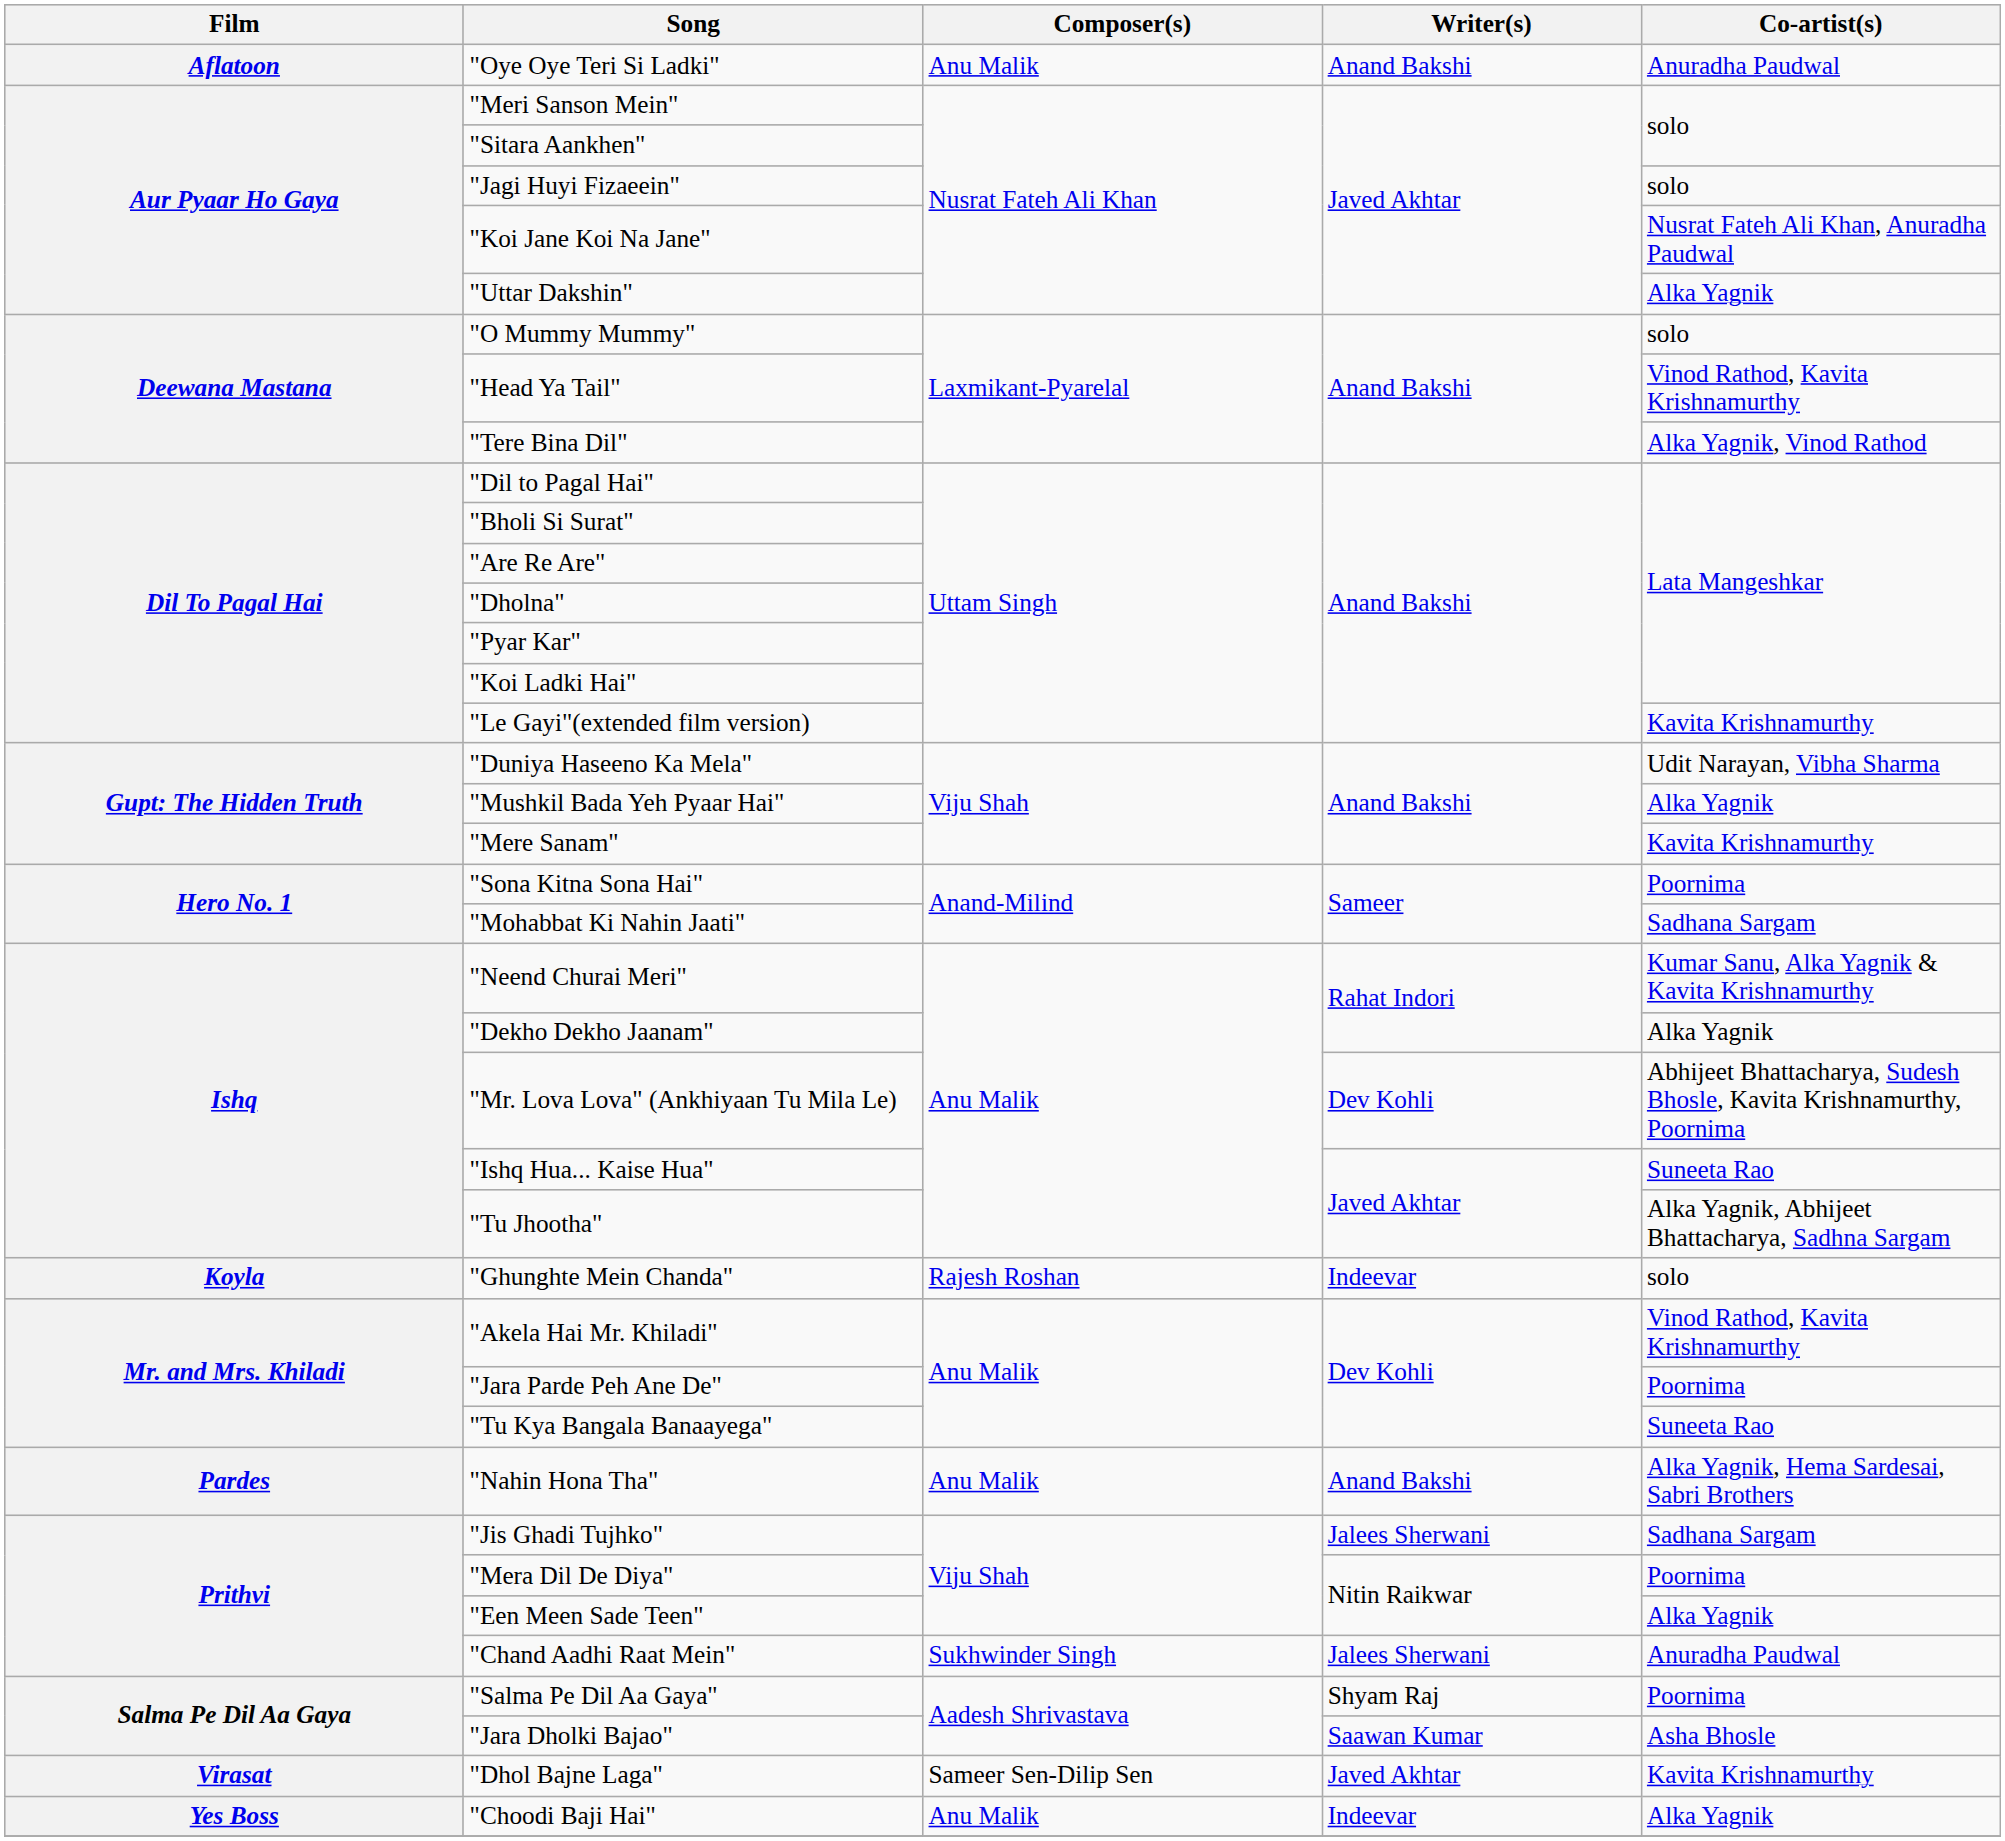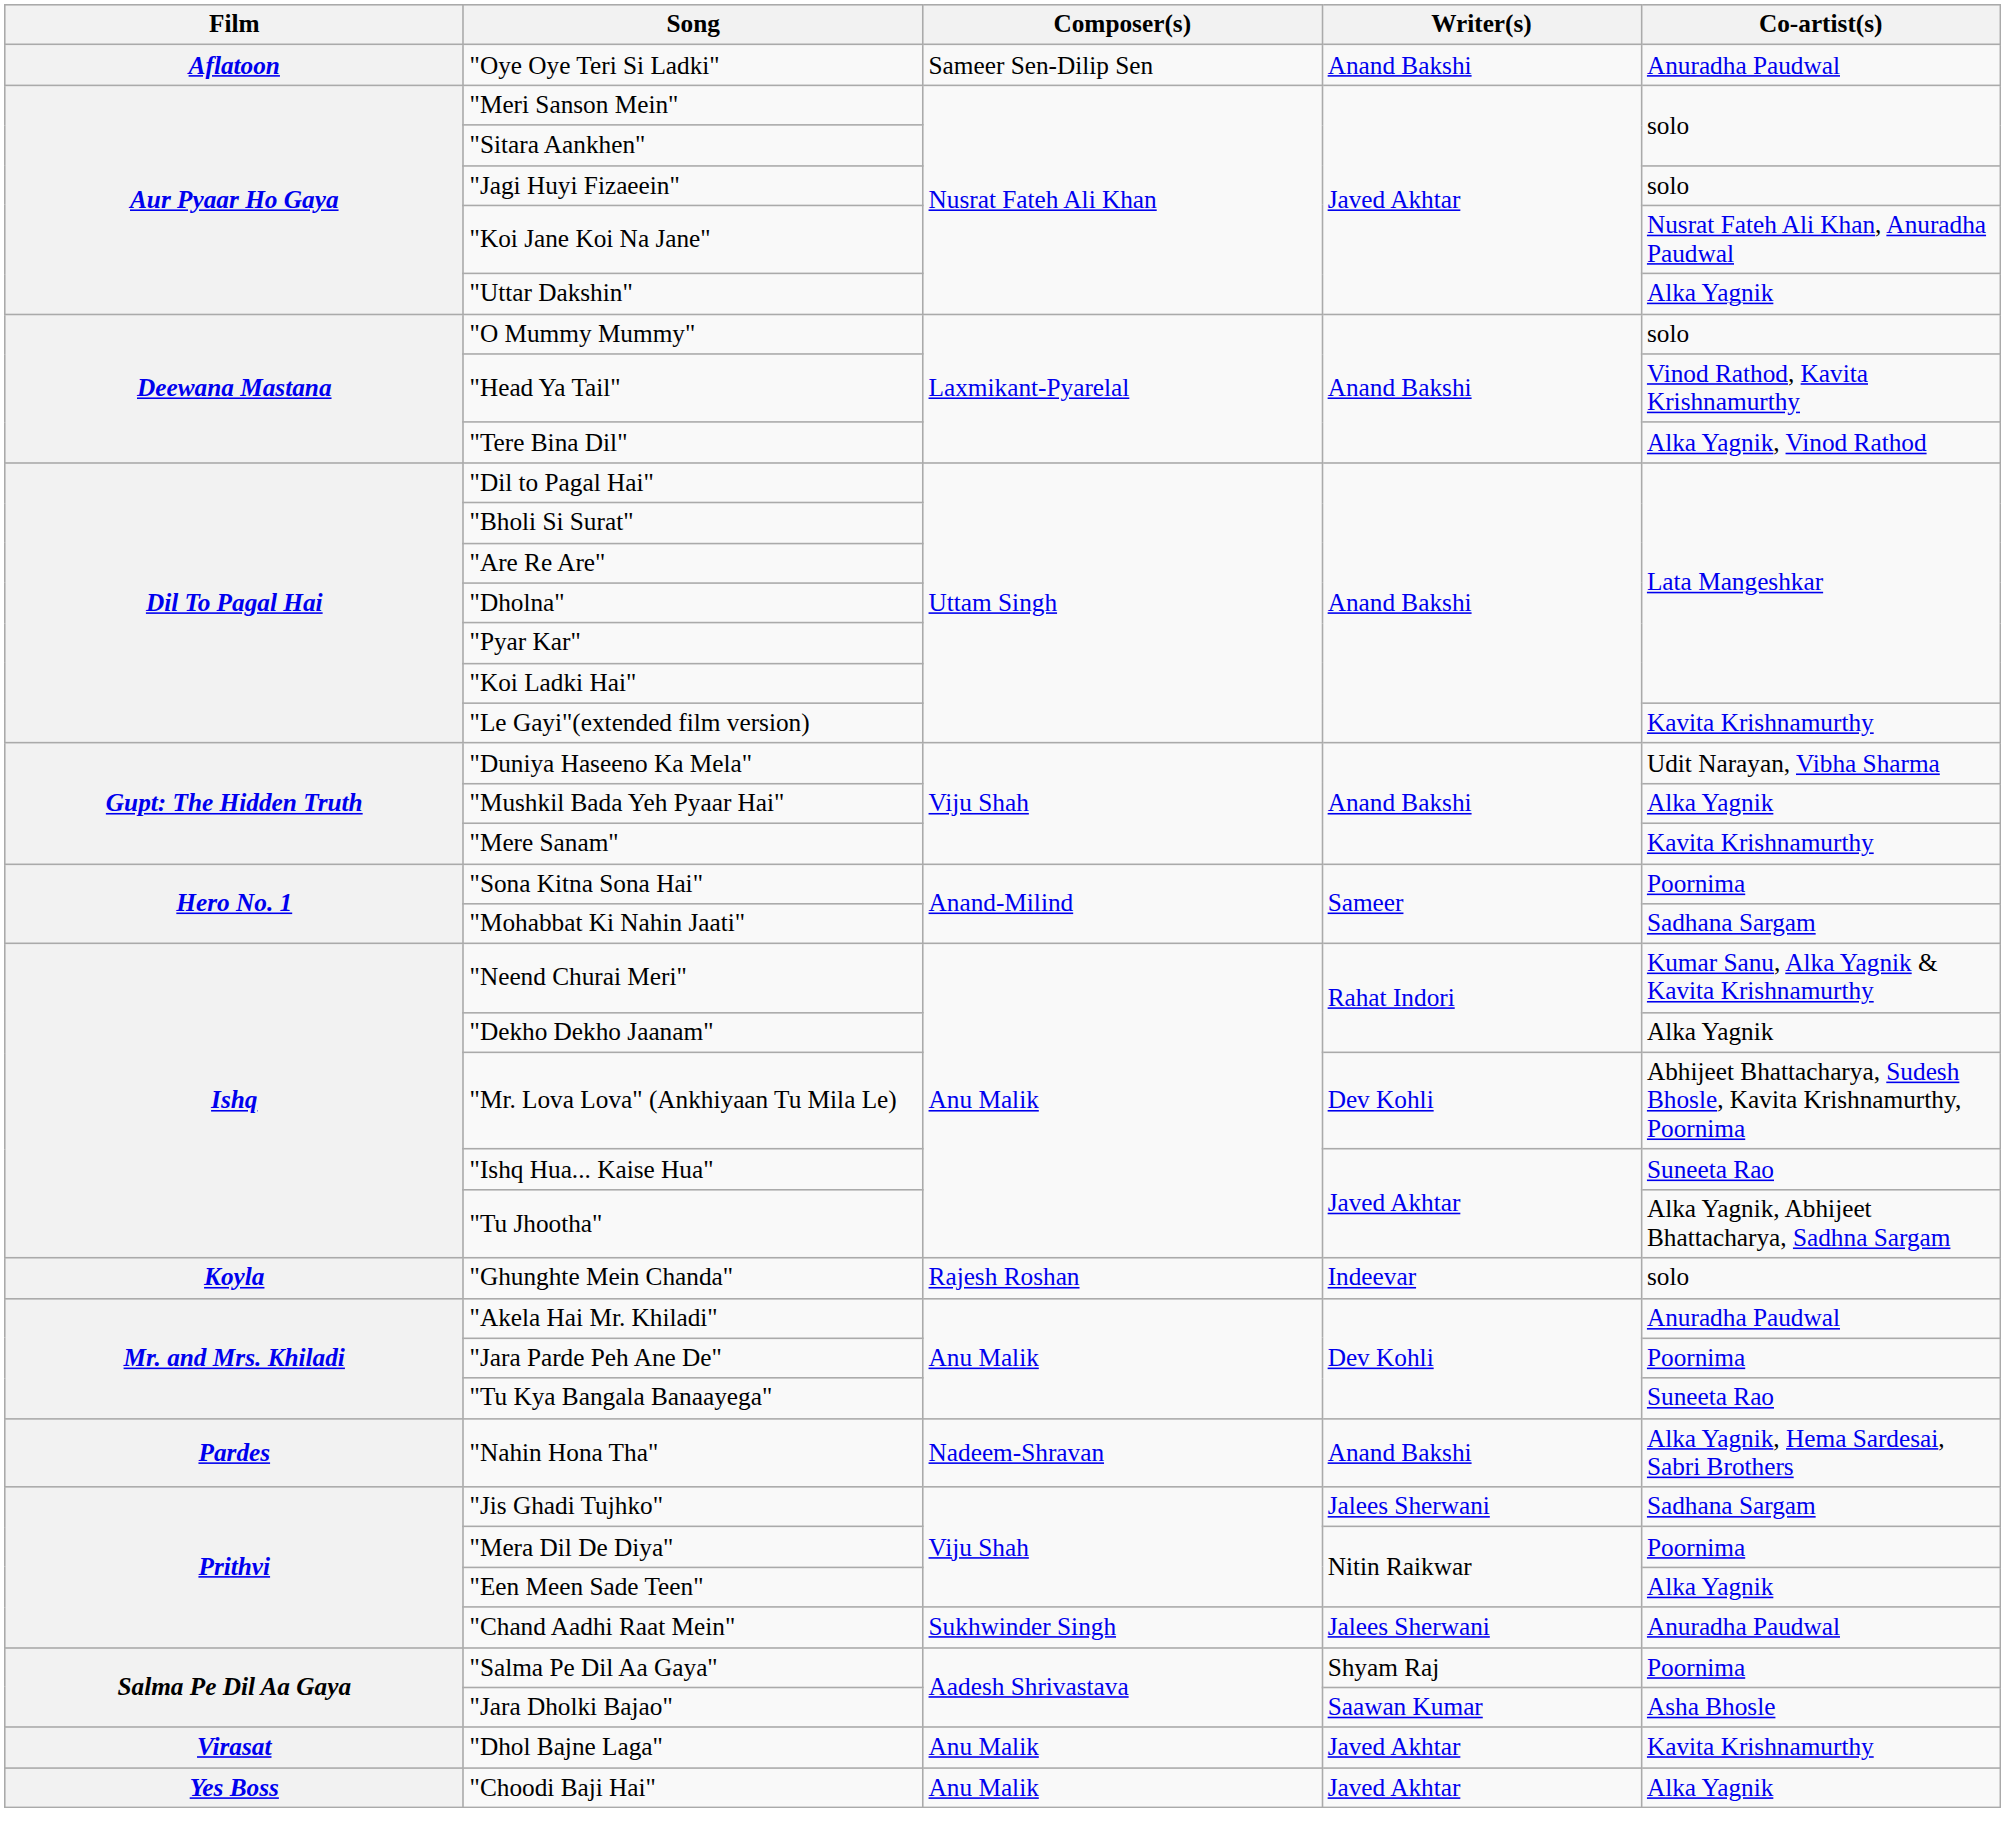"Oye Oye Teri Si Ladki" | Composer(s): Anu Malik -> Sameer Sen-Dilip Sen
"Akela Hai Mr. Khiladi" | Co-artist(s): Vinod Rathod, Kavita Krishnamurthy -> Anuradha Paudwal
"Nahin Hona Tha" | Composer(s): Anu Malik -> Nadeem-Shravan
"Dhol Bajne Laga" | Composer(s): Sameer Sen-Dilip Sen -> Anu Malik
"Choodi Baji Hai" | Writer(s): Indeevar -> Javed Akhtar
